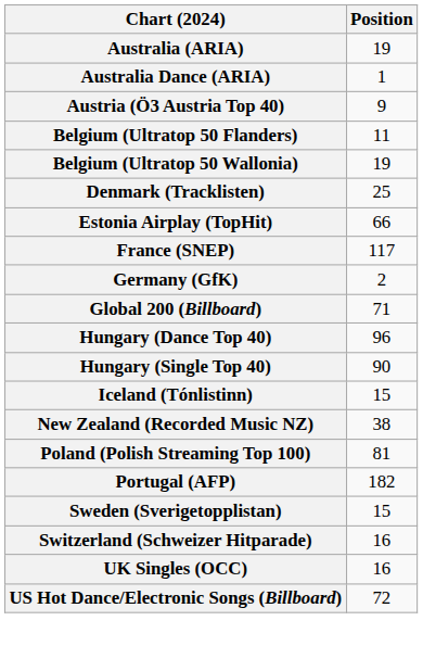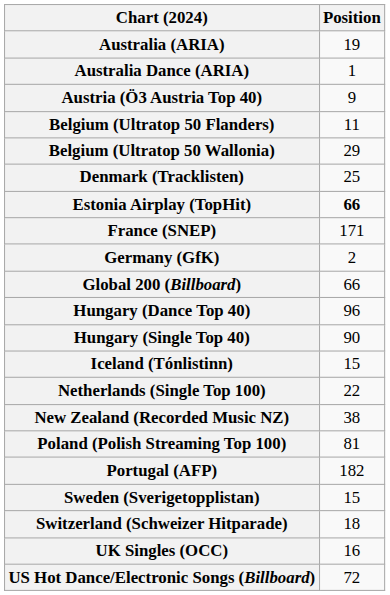Belgium (Ultratop 50 Wallonia) | Position: 19 -> 29
Estonia Airplay (TopHit) | Position: normal -> bold
France (SNEP) | Position: 117 -> 171
Global 200 (Billboard) | Position: 71 -> 66
+ row: Netherlands (Single Top 100) | 22
Switzerland (Schweizer Hitparade) | Position: 16 -> 18
